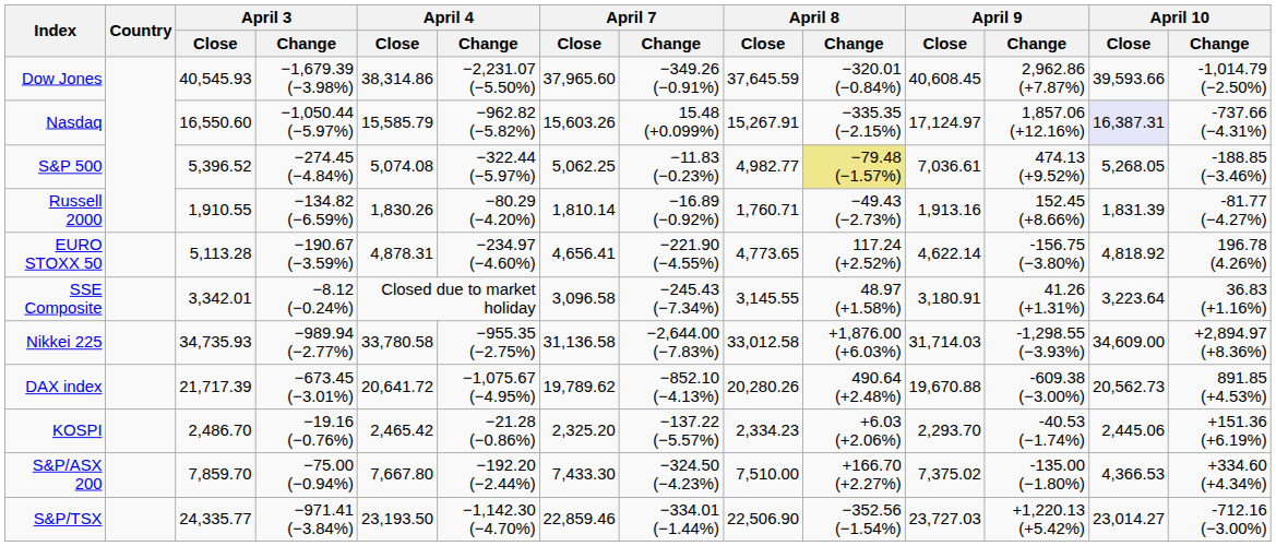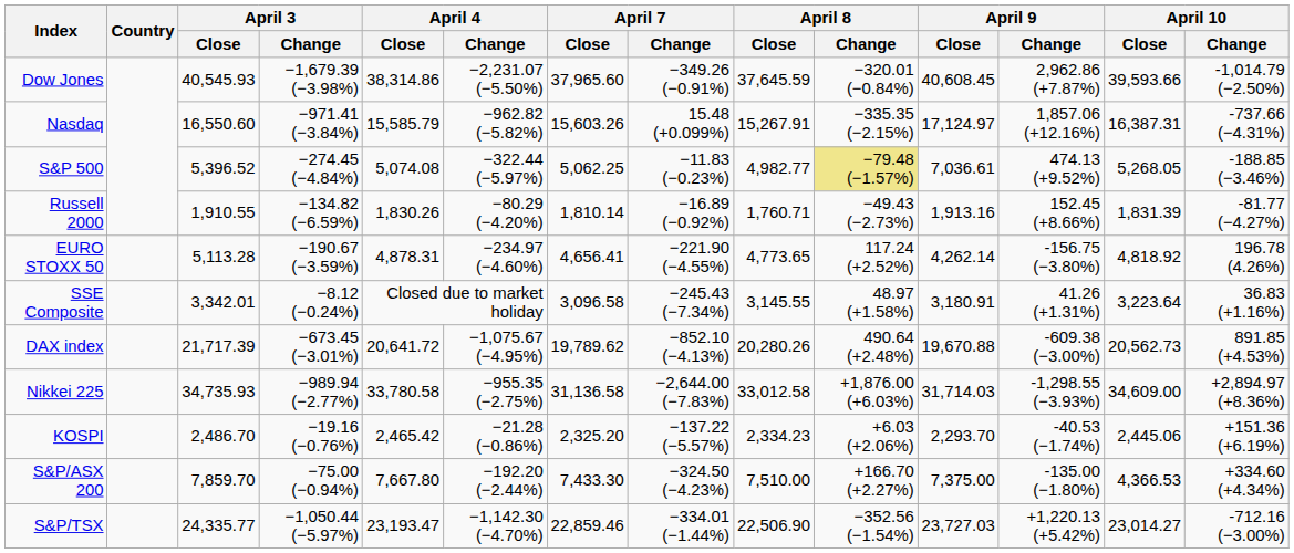Nasdaq | April 3 / Change: −1,050.44 (−5.97%) -> −971.41 (−3.84%)
Nasdaq | April 10 / Close: lavender background -> no background
EURO STOXX 50 | April 9 / Close: 4,622.14 -> 4,262.14
rows swapped: DAX index <-> Nikkei 225
S&P/ASX 200 | April 9 / Close: 7,375.02 -> 7,375.00
S&P/TSX | April 3 / Change: −971.41 (−3.84%) -> −1,050.44 (−5.97%)
S&P/TSX | April 4 / Close: 23,193.50 -> 23,193.47
